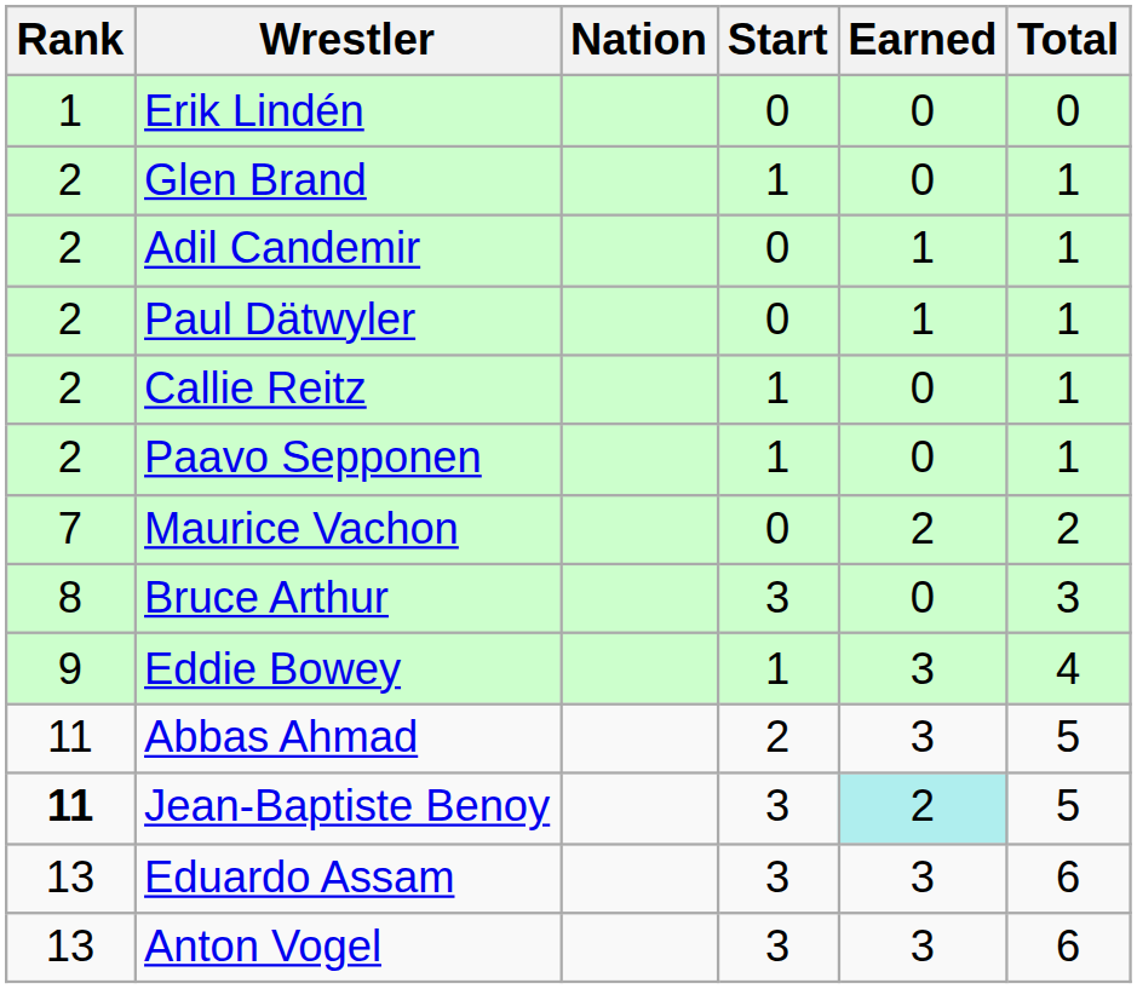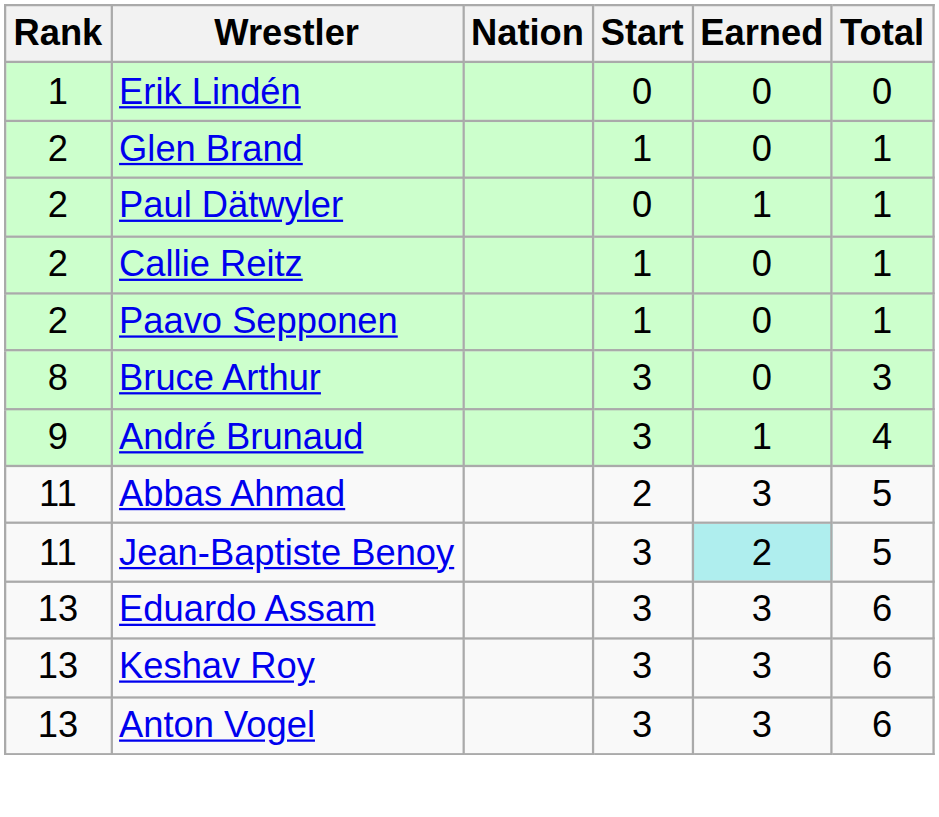- row: 2 | Adil Candemir | 0 | 1 | 1
- row: 7 | Maurice Vachon | 0 | 2 | 2
- row: 9 | Eddie Bowey | 1 | 3 | 4
+ row: 9 | André Brunaud | 3 | 1 | 4
Jean-Baptiste Benoy | Rank: bold -> normal
+ row: 13 | Keshav Roy | 3 | 3 | 6
